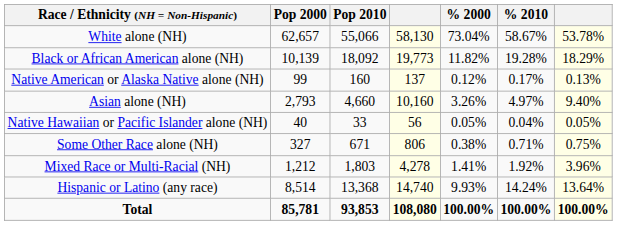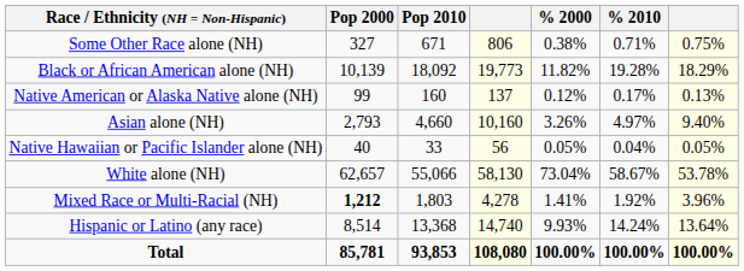rows swapped: White alone (NH) <-> Some Other Race alone (NH)
Mixed Race or Multi-Racial (NH) | Pop 2000: normal -> bold
